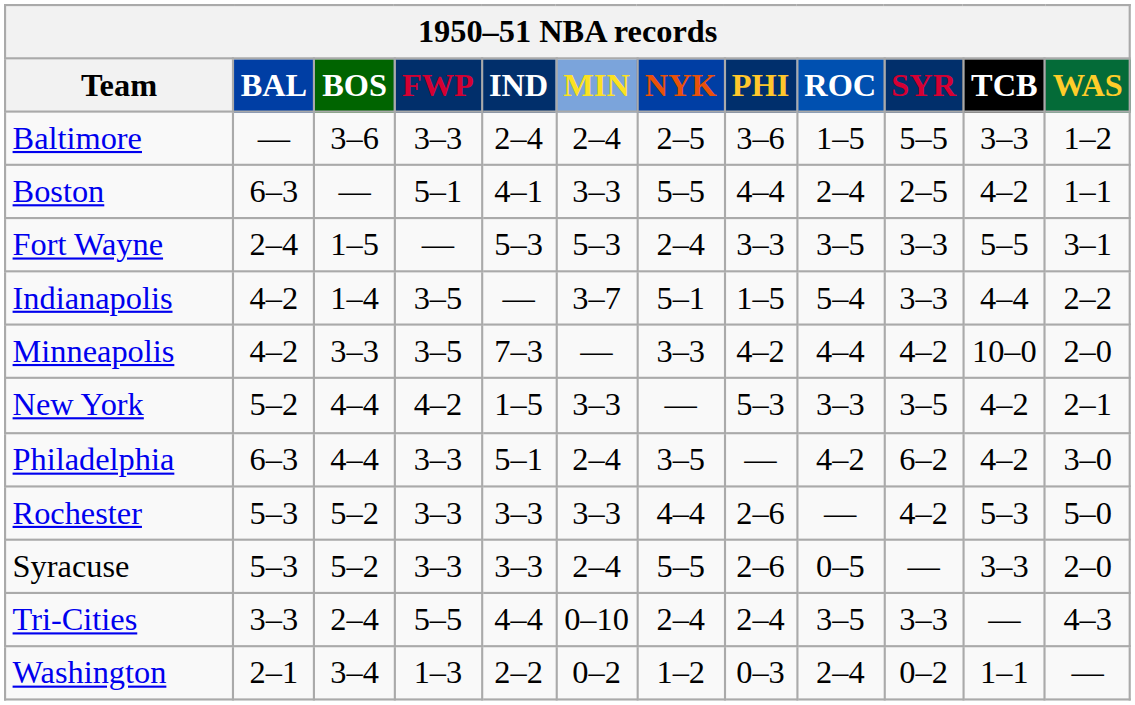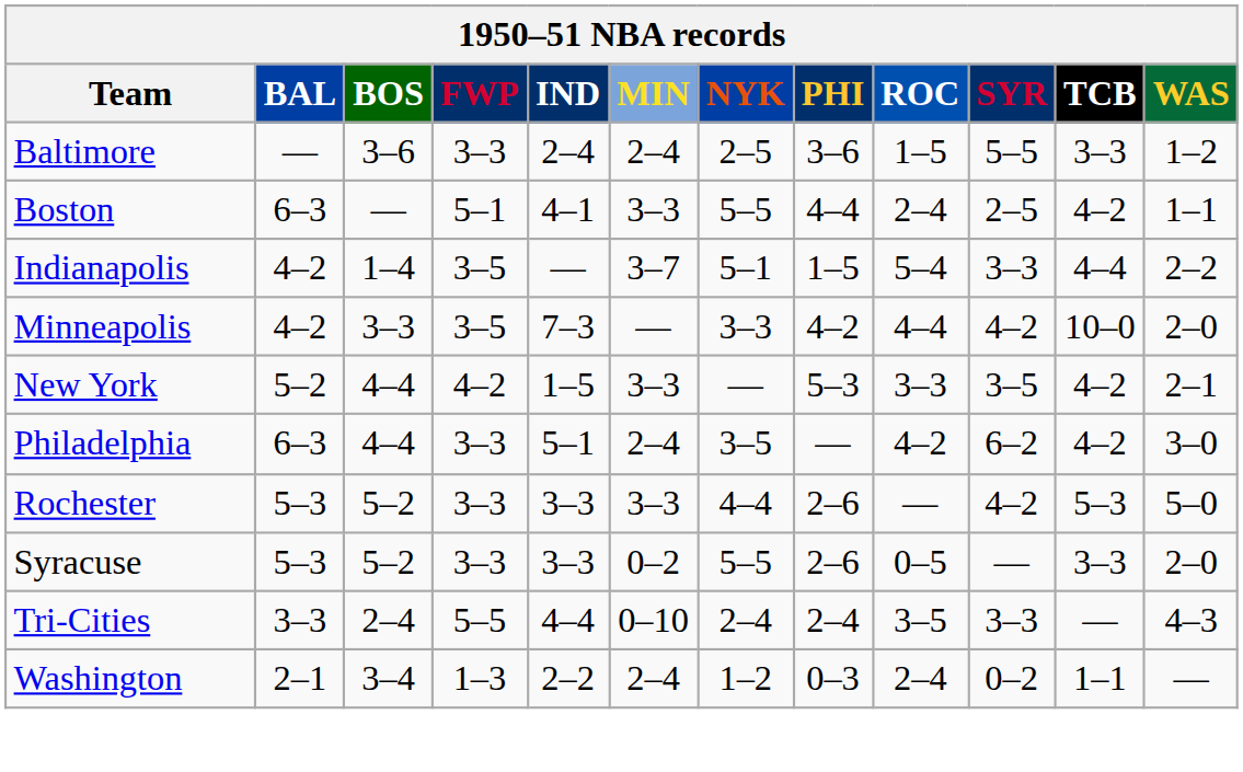- row: Fort Wayne | 2–4 | 1–5 | — | 5–3 | 5–3 | 2–4 | 3–3 | 3–5 | 3–3 | 5–5 | 3–1
Syracuse | MIN: 2–4 -> 0–2
Washington | MIN: 0–2 -> 2–4
